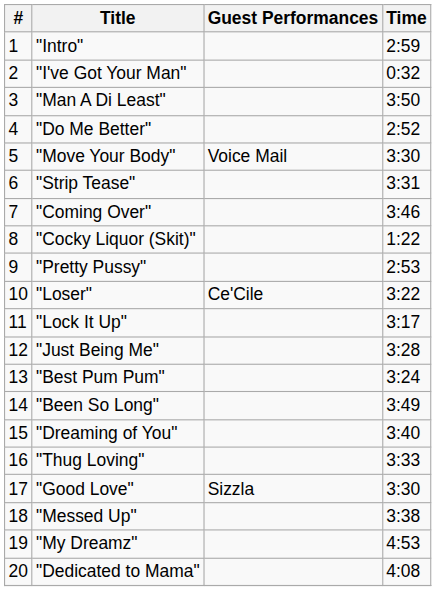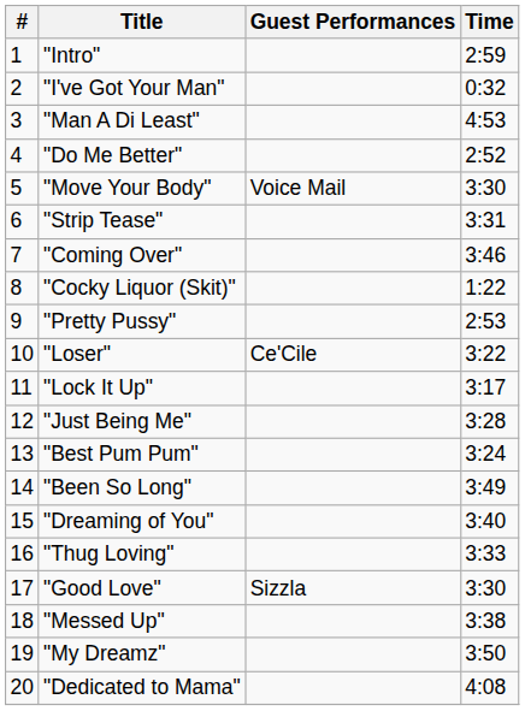"Man A Di Least" | Time: 3:50 -> 4:53
"My Dreamz" | Time: 4:53 -> 3:50
